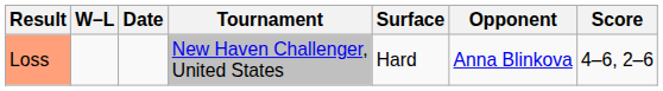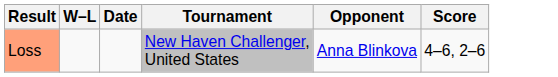- column: Surface | Hard
